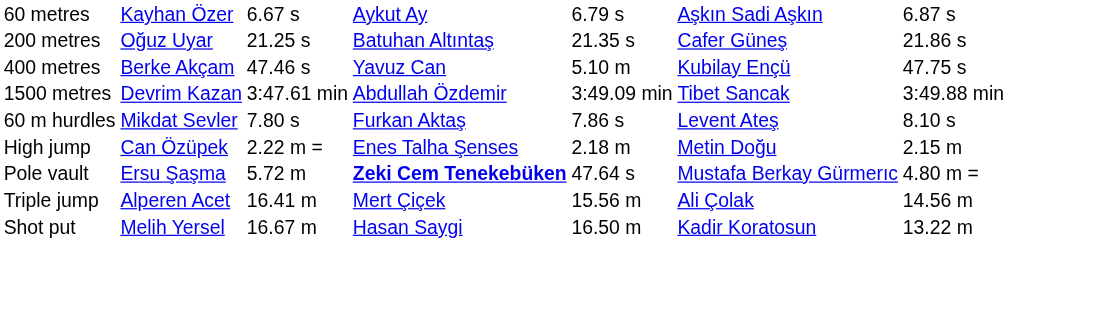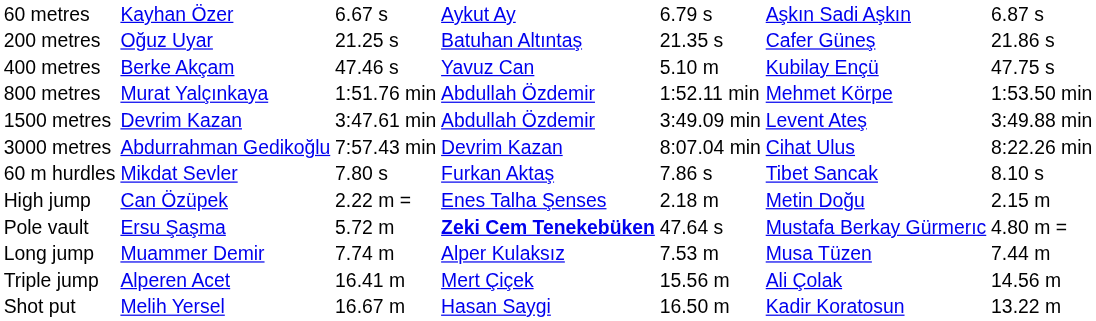+ row: 800 metres | Murat Yalçınkaya | 1:51.76 min | Abdullah Özdemir | 1:52.11 min | Mehmet Körpe | 1:53.50 min
1500 metres | column 6: Tibet Sancak -> Levent Ateş
+ row: 3000 metres | Abdurrahman Gedikoğlu | 7:57.43 min | Devrim Kazan | 8:07.04 min | Cihat Ulus | 8:22.26 min
60 m hurdles | column 6: Levent Ateş -> Tibet Sancak
+ row: Long jump | Muammer Demir | 7.74 m | Alper Kulaksız | 7.53 m | Musa Tüzen | 7.44 m
